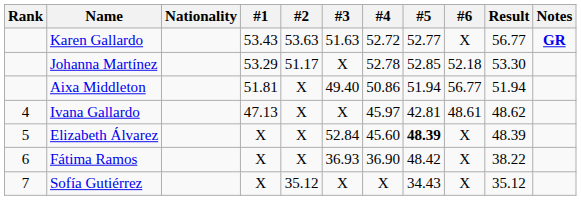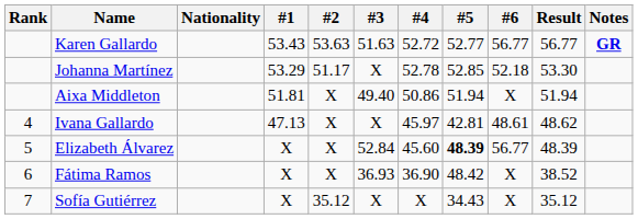Karen Gallardo | #6: X -> 56.77
Aixa Middleton | #6: 56.77 -> X
Elizabeth Álvarez | #6: X -> 56.77
Fátima Ramos | Result: 38.22 -> 38.52
